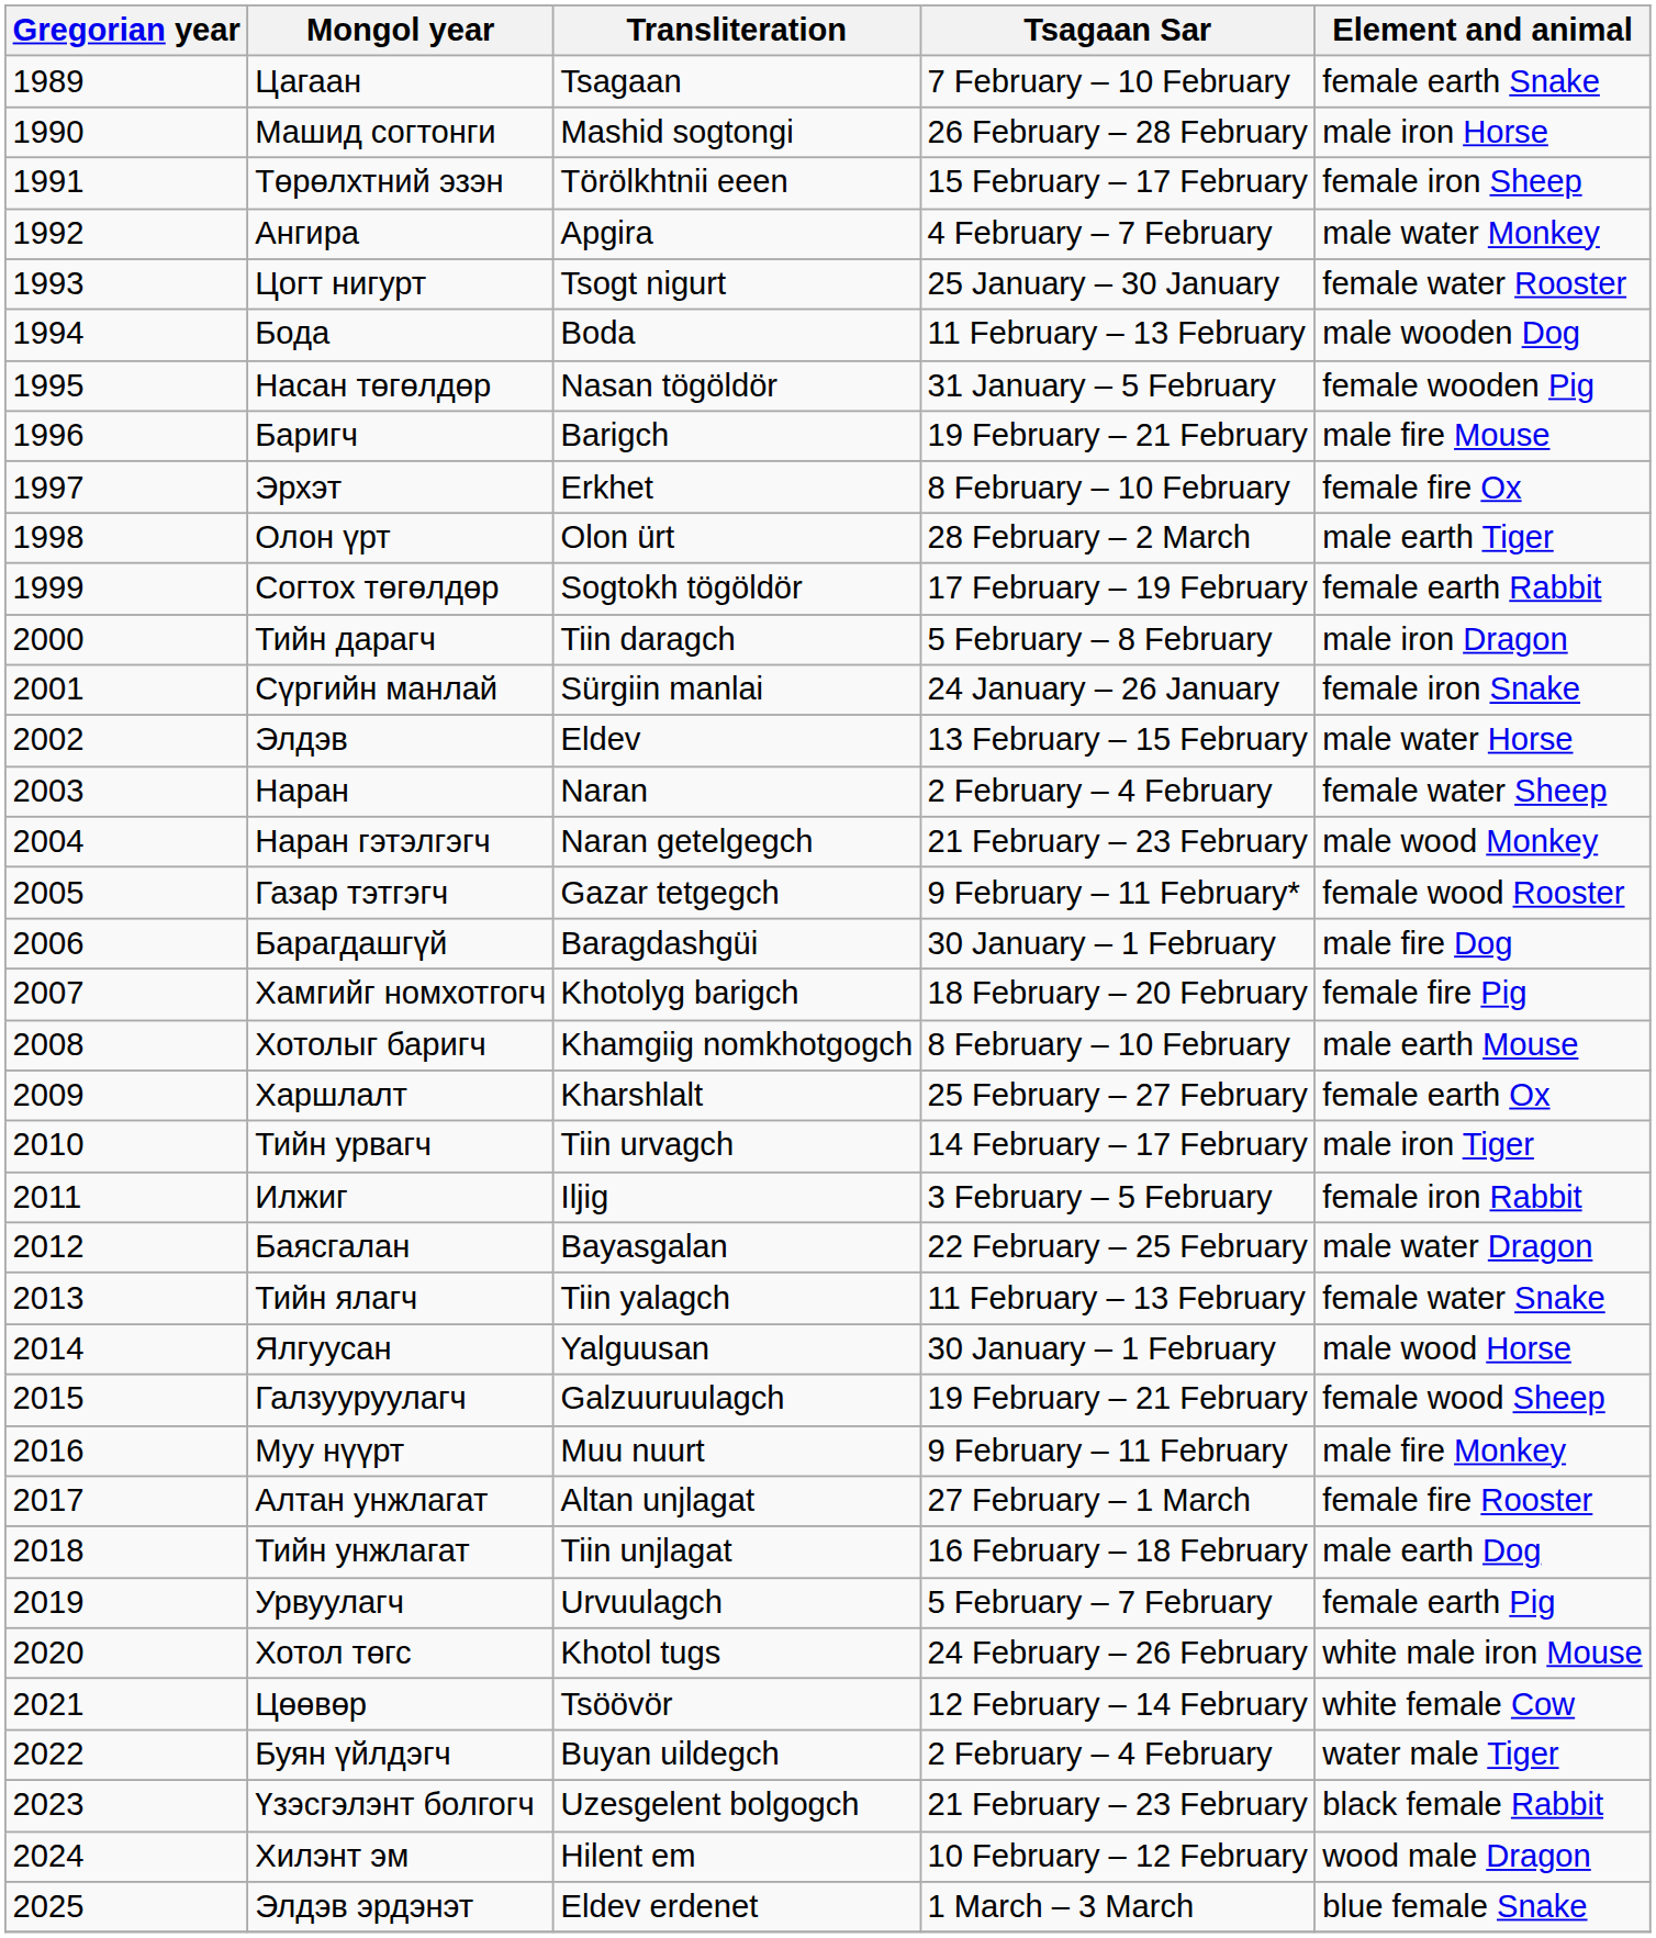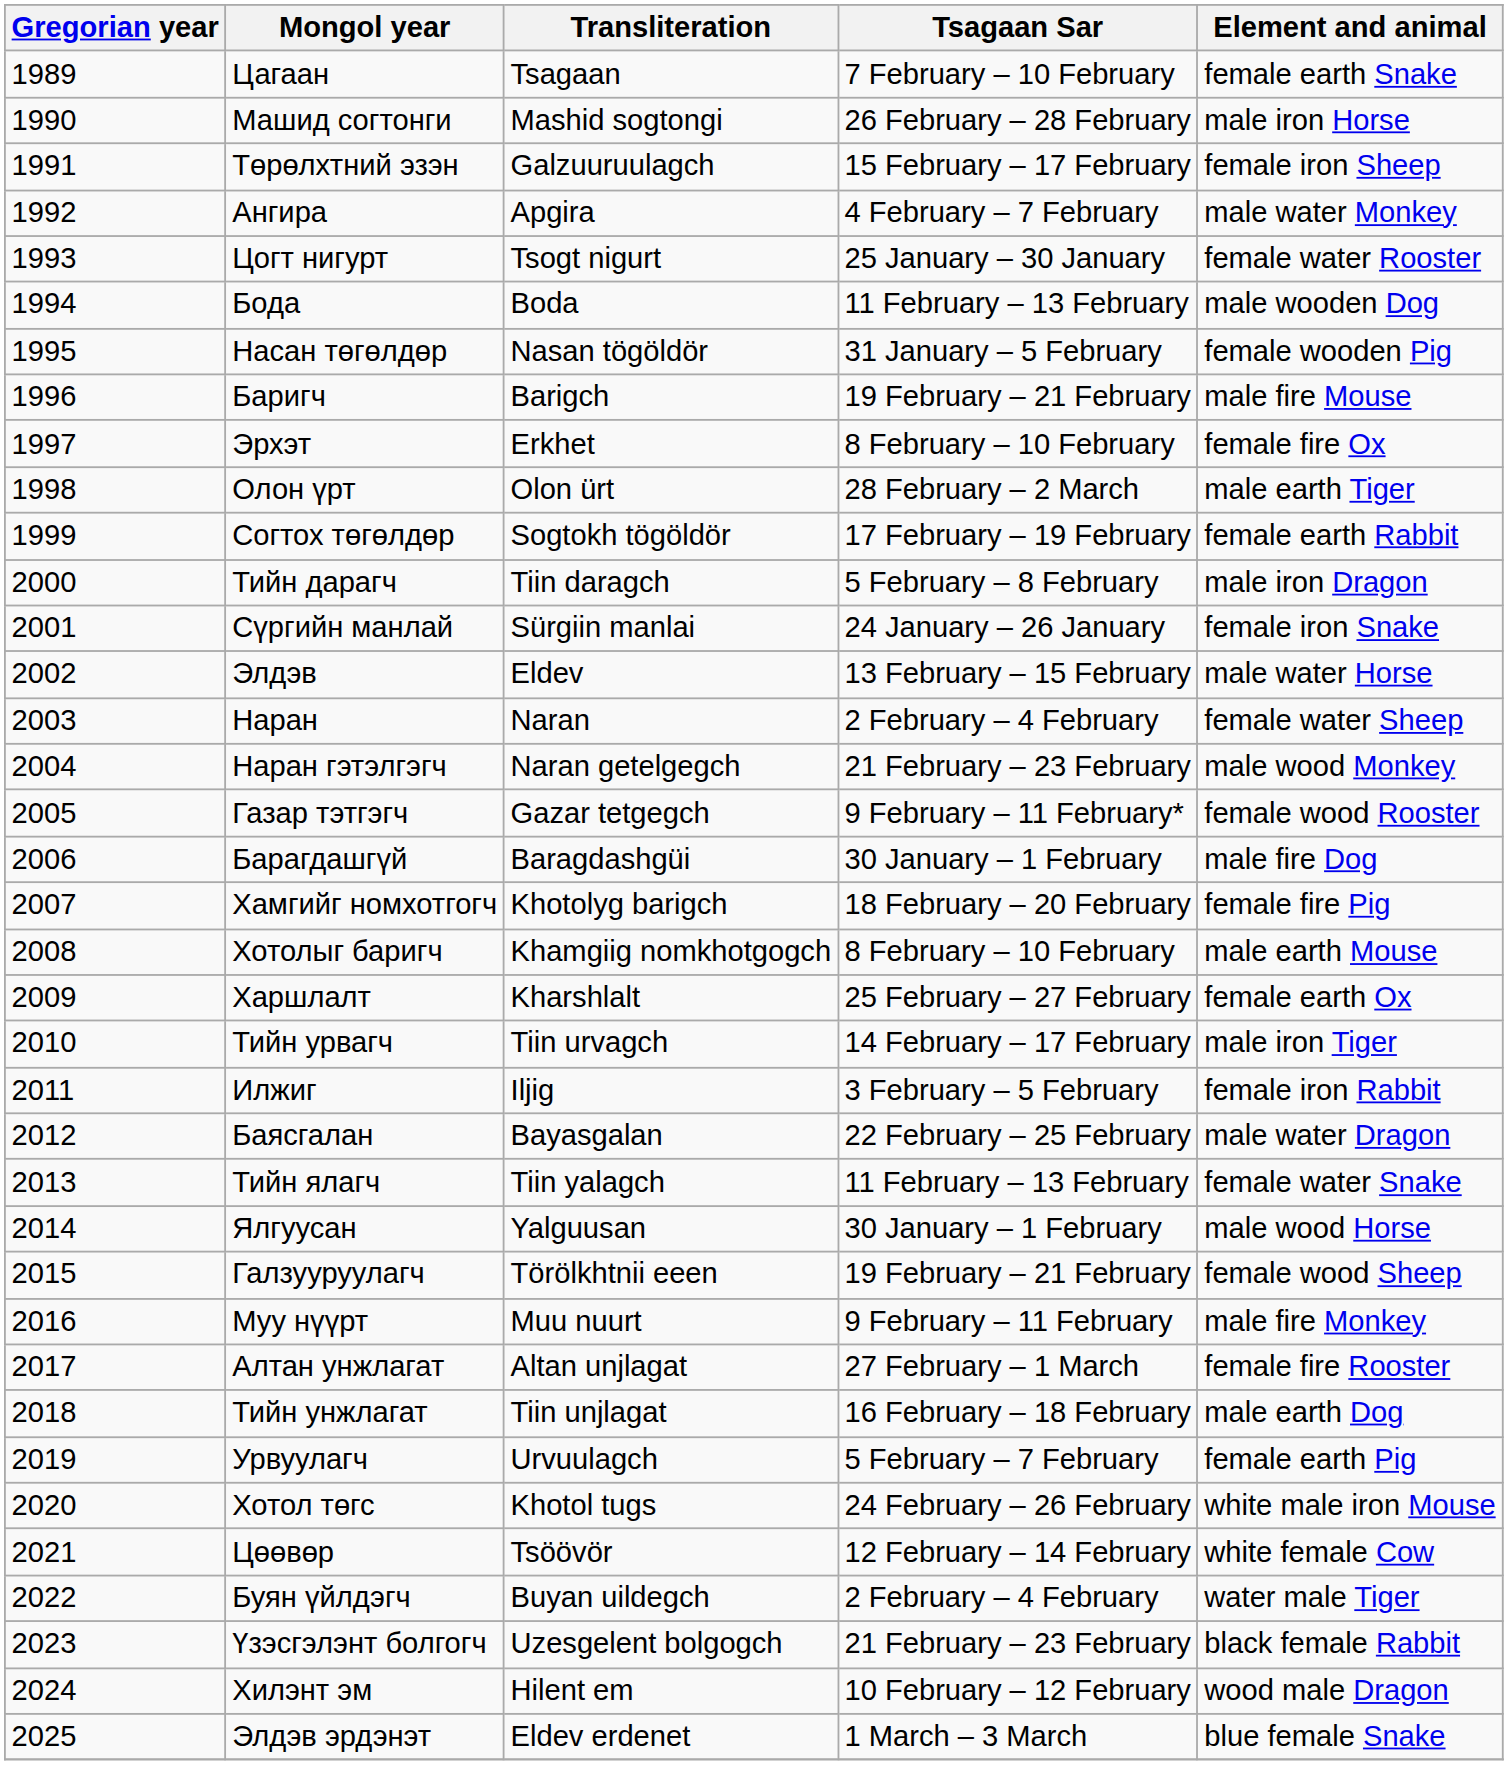Төрөлхтний эзэн | Transliteration: Törölkhtnii eeen -> Galzuuruulagch
Галзууруулагч | Transliteration: Galzuuruulagch -> Törölkhtnii eeen
